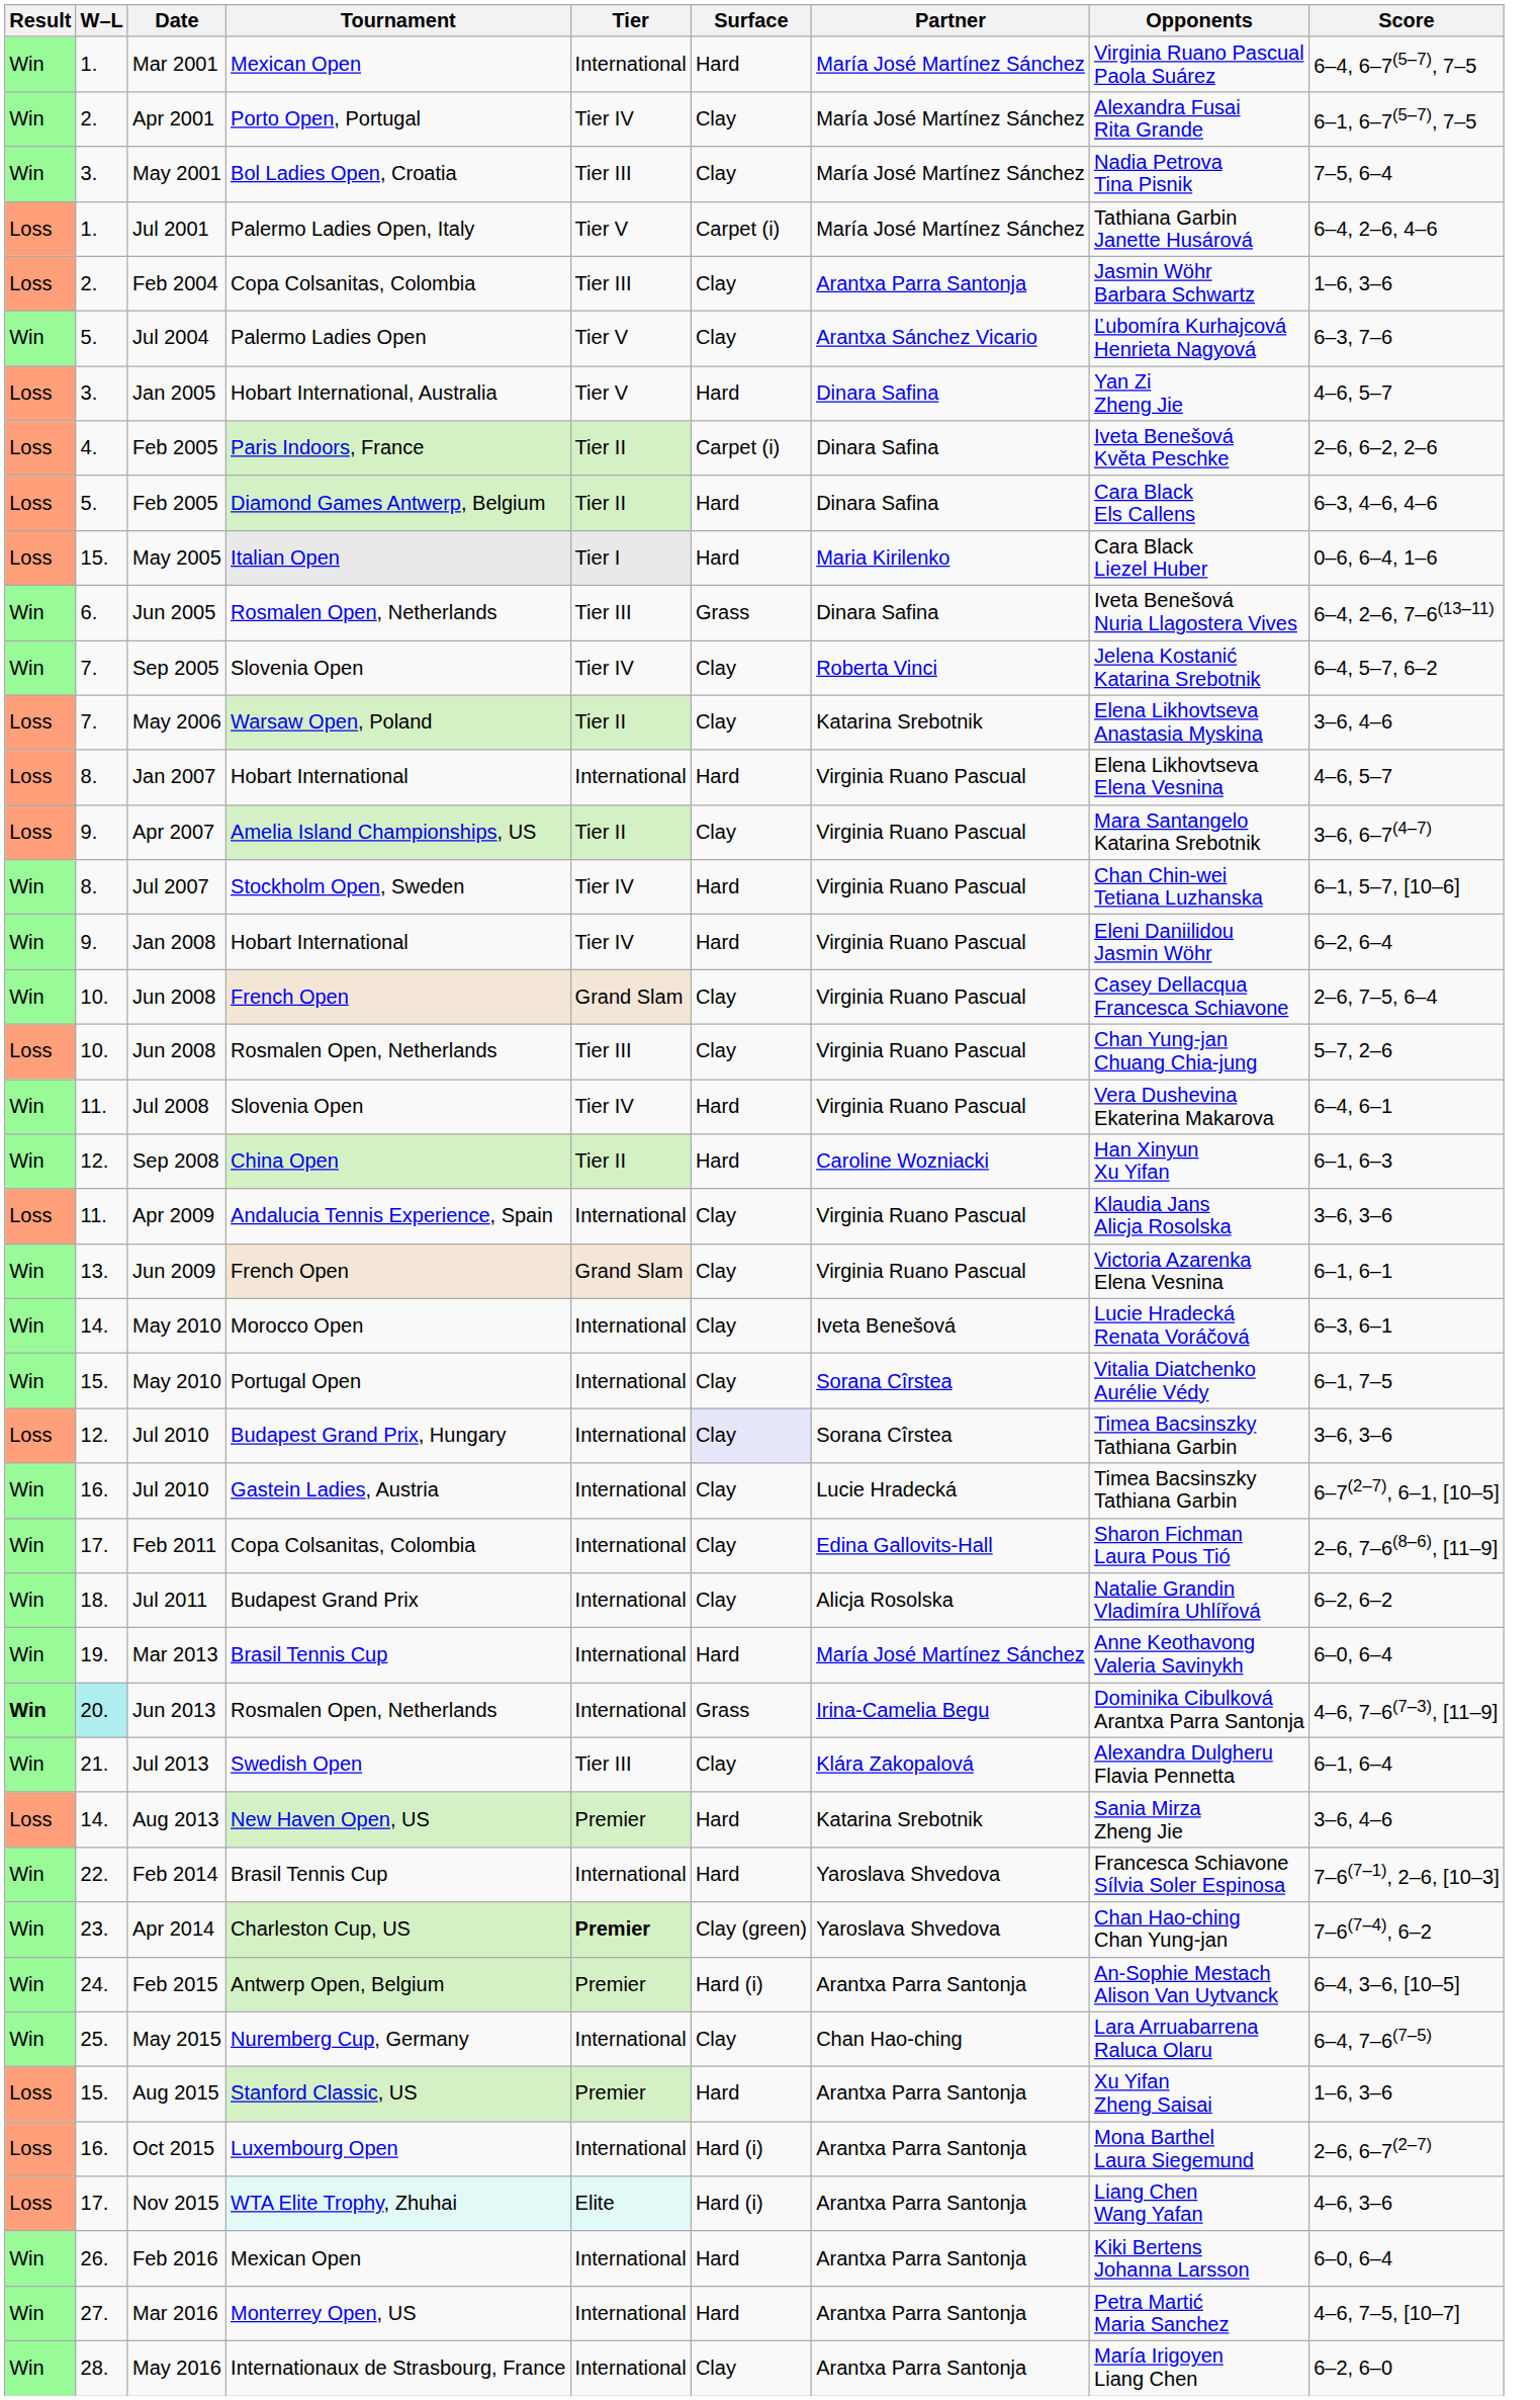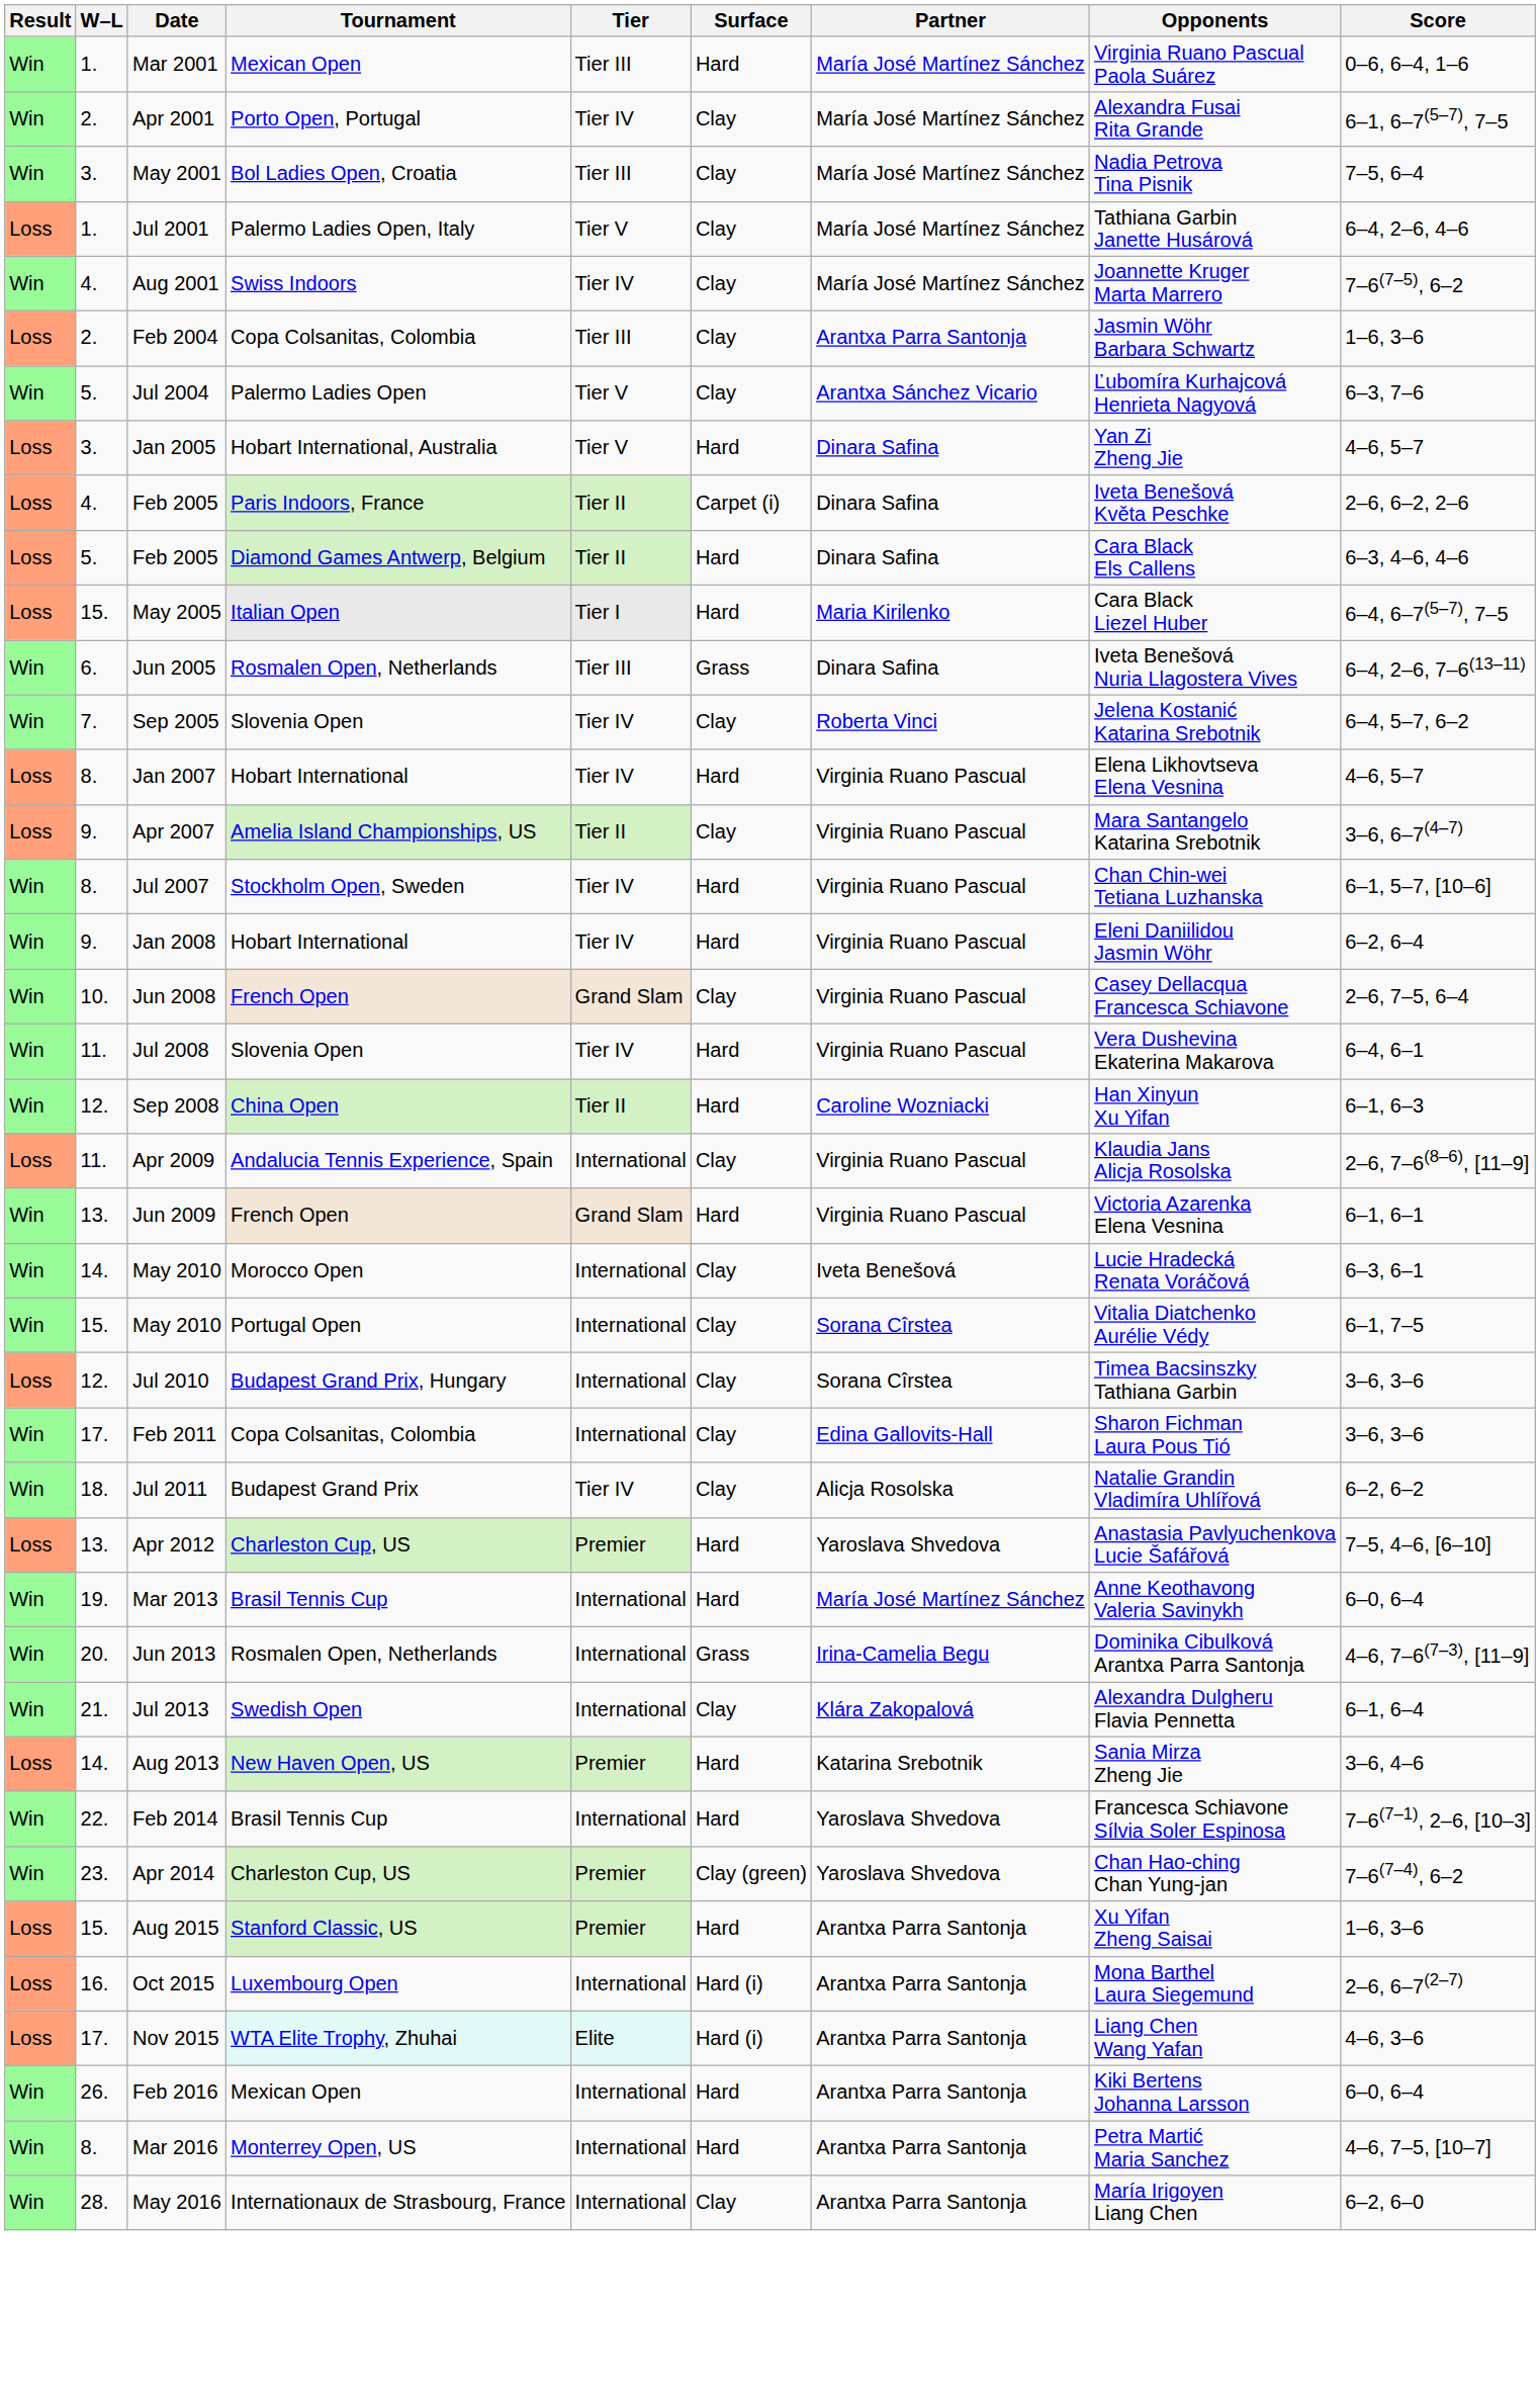Mar 2001 | Tier: International -> Tier III
Mar 2001 | Score: 6–4, 6–7(5–7), 7–5 -> 0–6, 6–4, 1–6
Jul 2001 | Surface: Carpet (i) -> Clay
+ row: Win | 4. | Aug 2001 | Swiss Indoors | Tier IV | Clay | María José Martínez Sánchez | Joannette Kruger Marta Marrero | 7–6(7–5), 6–2
May 2005 | Score: 0–6, 6–4, 1–6 -> 6–4, 6–7(5–7), 7–5
- row: Loss | 7. | May 2006 | Warsaw Open, Poland | Tier II | Clay | Katarina Srebotnik | Elena Likhovtseva Anastasia Myskina | 3–6, 4–6
Jan 2007 | Tier: International -> Tier IV
- row: Loss | 10. | Jun 2008 | Rosmalen Open, Netherlands | Tier III | Clay | Virginia Ruano Pascual | Chan Yung-jan Chuang Chia-jung | 5–7, 2–6
Apr 2009 | Score: 3–6, 3–6 -> 2–6, 7–6(8–6), [11–9]
Jun 2009 | Surface: Clay -> Hard
Jul 2010 / Budapest Grand Prix, Hungary | Surface: lavender background -> no background
- row: Win | 16. | Jul 2010 | Gastein Ladies, Austria | International | Clay | Lucie Hradecká | Timea Bacsinszky Tathiana Garbin | 6–7(2–7), 6–1, [10–5]
Feb 2011 | Score: 2–6, 7–6(8–6), [11–9] -> 3–6, 3–6
Jul 2011 | Tier: International -> Tier IV
+ row: Loss | 13. | Apr 2012 | Charleston Cup, US | Premier | Hard | Yaroslava Shvedova | Anastasia Pavlyuchenkova Lucie Šafářová | 7–5, 4–6, [6–10]
Jun 2013 | Result: bold -> normal
Jun 2013 | W–L: paleturquoise background -> no background
Jul 2013 | Tier: Tier III -> International
Apr 2014 | Tier: bold -> normal
- row: Win | 24. | Feb 2015 | Antwerp Open, Belgium | Premier | Hard (i) | Arantxa Parra Santonja | An-Sophie Mestach Alison Van Uytvanck | 6–4, 3–6, [10–5]
- row: Win | 25. | May 2015 | Nuremberg Cup, Germany | International | Clay | Chan Hao-ching | Lara Arruabarrena Raluca Olaru | 6–4, 7–6(7–5)
Mar 2016 | W–L: 27. -> 8.
